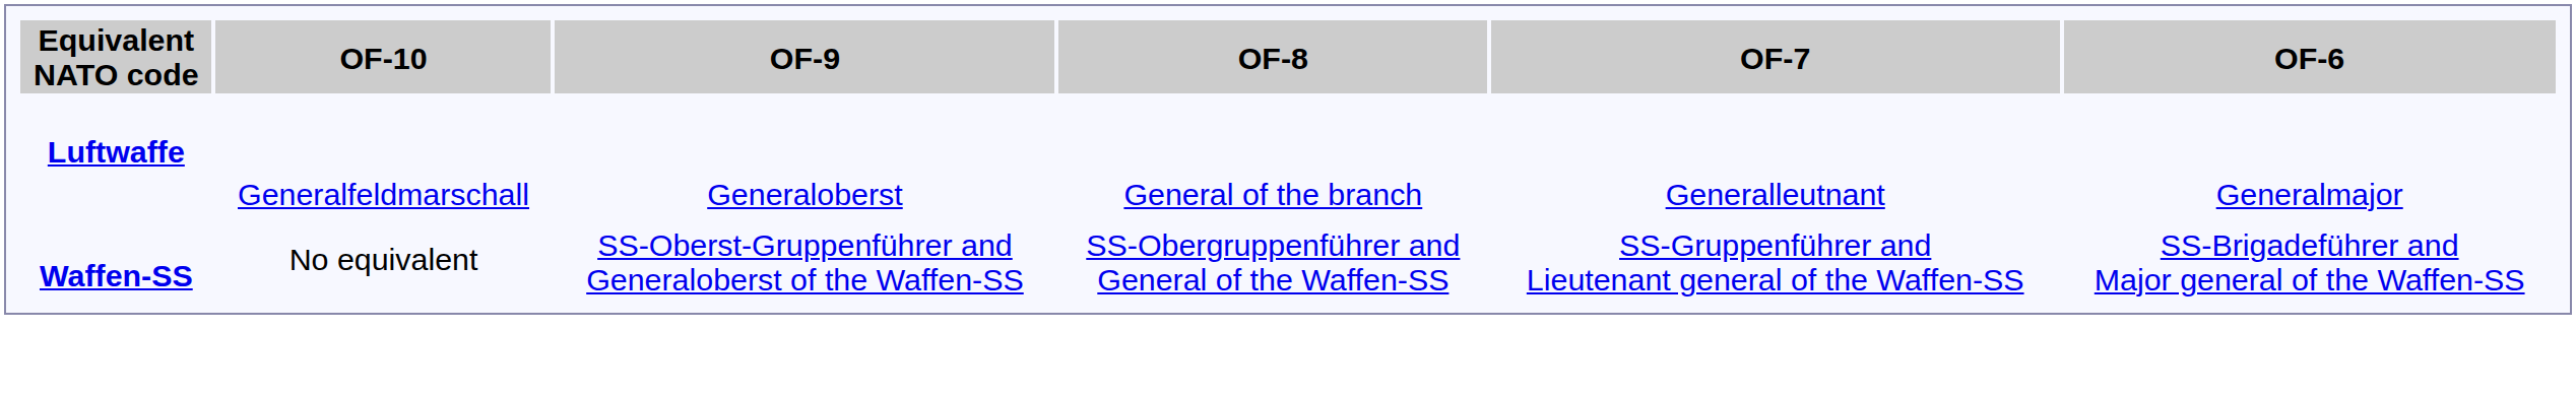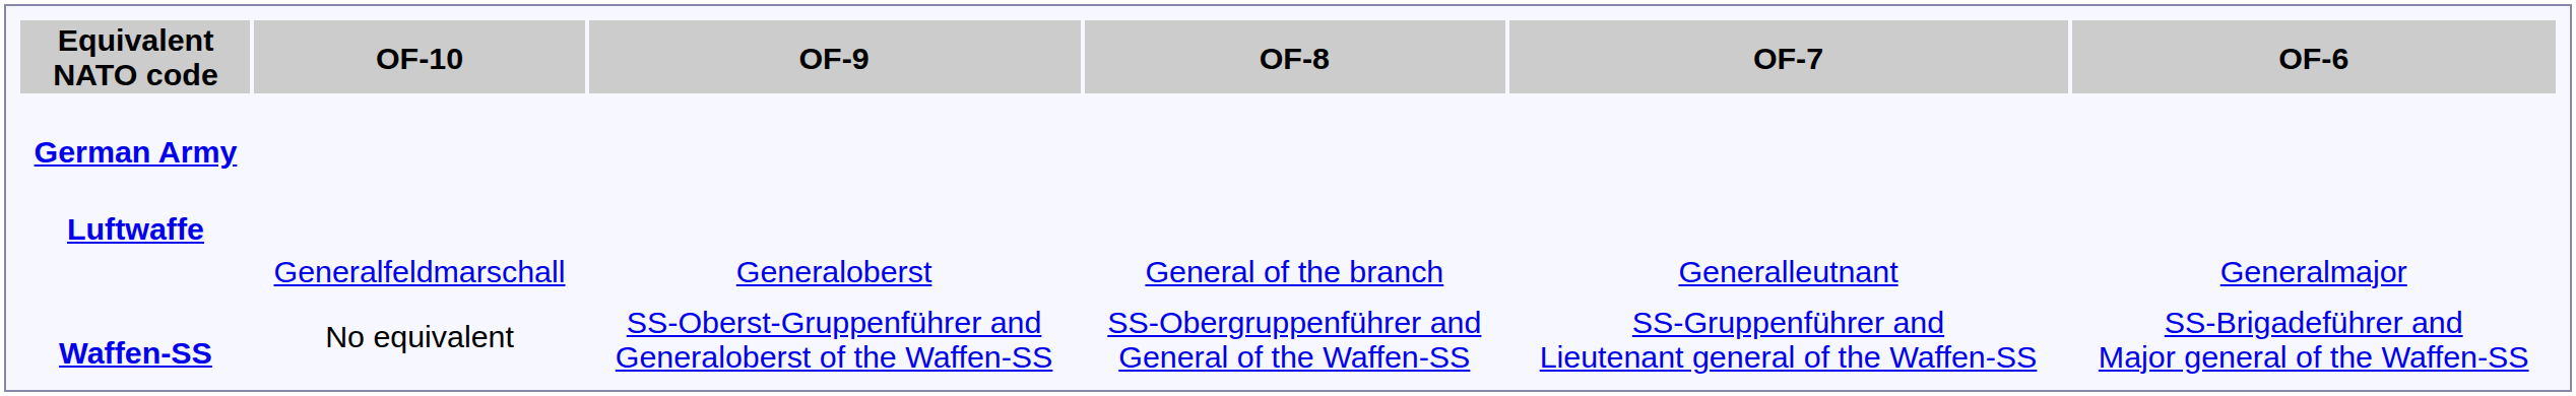+ row: German Army
